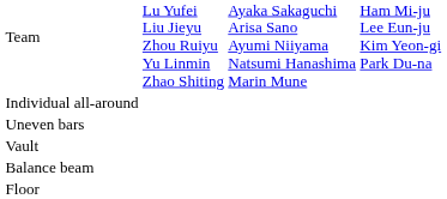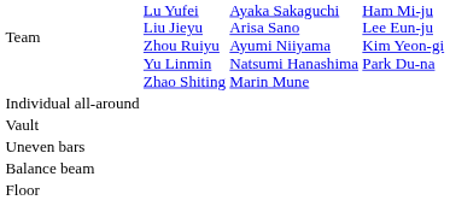rows swapped: Vault <-> Uneven bars
